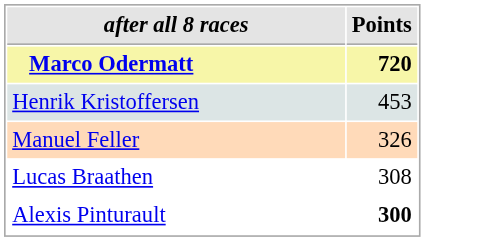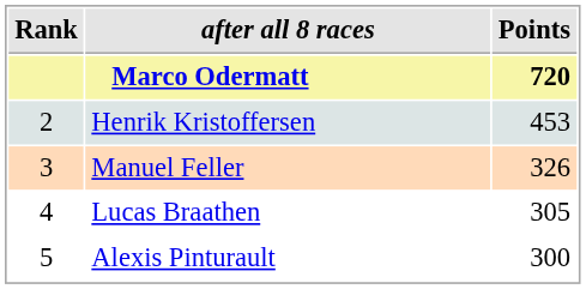+ column: Rank | 2 | 3 | 4 | 5
Lucas Braathen | Points: 308 -> 305
Alexis Pinturault | Points: bold -> normal
